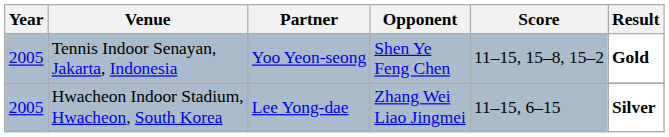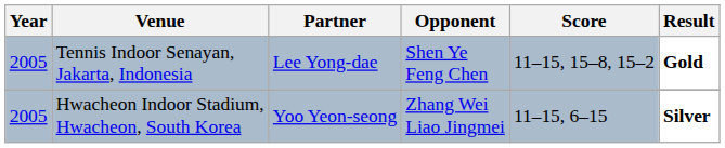Tennis Indoor Senayan, Jakarta, Indonesia | Partner: Yoo Yeon-seong -> Lee Yong-dae
Hwacheon Indoor Stadium, Hwacheon, South Korea | Partner: Lee Yong-dae -> Yoo Yeon-seong
